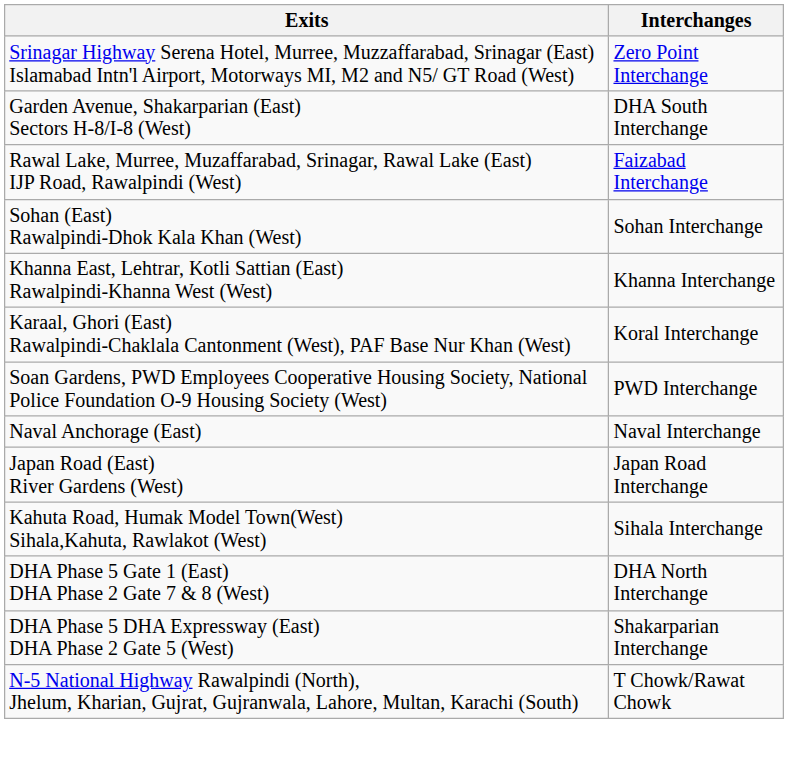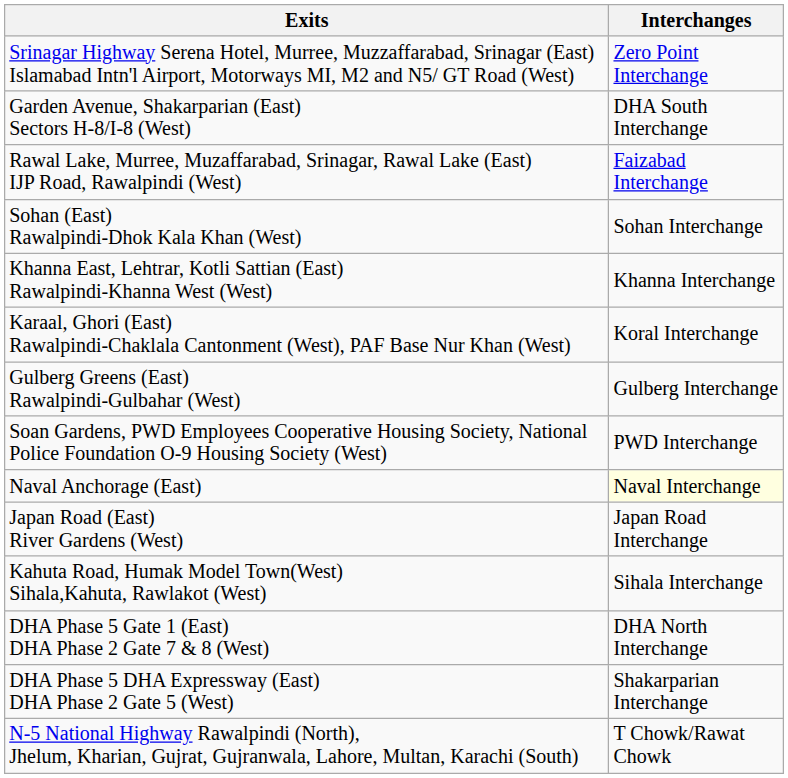+ row: Gulberg Greens (East) Rawalpindi-Gulbahar (West) | Gulberg Interchange
Naval Anchorage (East) | Interchanges: no background -> lightyellow background
